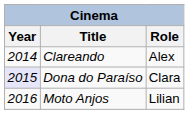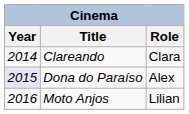Clareando | Role: Alex -> Clara
Dona do Paraíso | Role: Clara -> Alex
